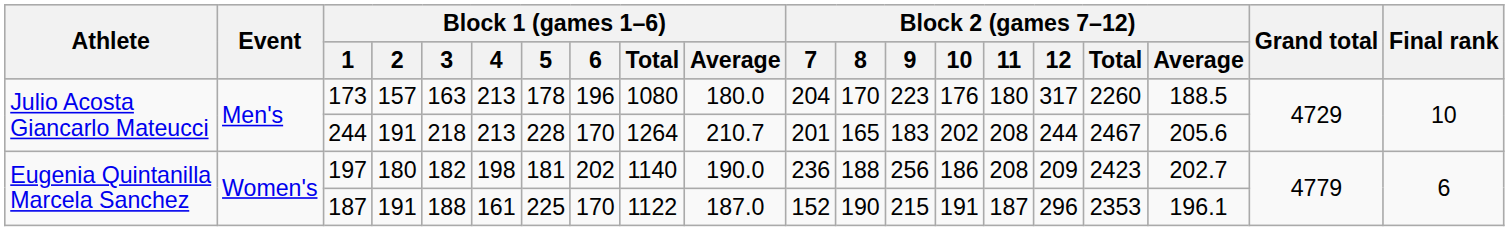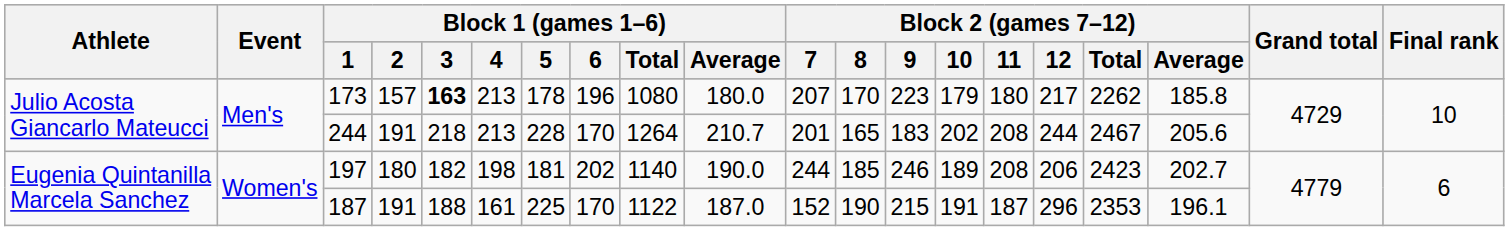173 | Block 1 (games 1–6) / 3: normal -> bold
173 | Block 2 (games 7–12) / 7: 204 -> 207
173 | Block 2 (games 7–12) / 10: 176 -> 179
173 | Block 2 (games 7–12) / 12: 317 -> 217
173 | Block 2 (games 7–12) / Total: 2260 -> 2262
173 | Block 2 (games 7–12) / Average: 188.5 -> 185.8
197 | Block 2 (games 7–12) / 7: 236 -> 244
197 | Block 2 (games 7–12) / 8: 188 -> 185
197 | Block 2 (games 7–12) / 9: 256 -> 246
197 | Block 2 (games 7–12) / 10: 186 -> 189
197 | Block 2 (games 7–12) / 12: 209 -> 206
